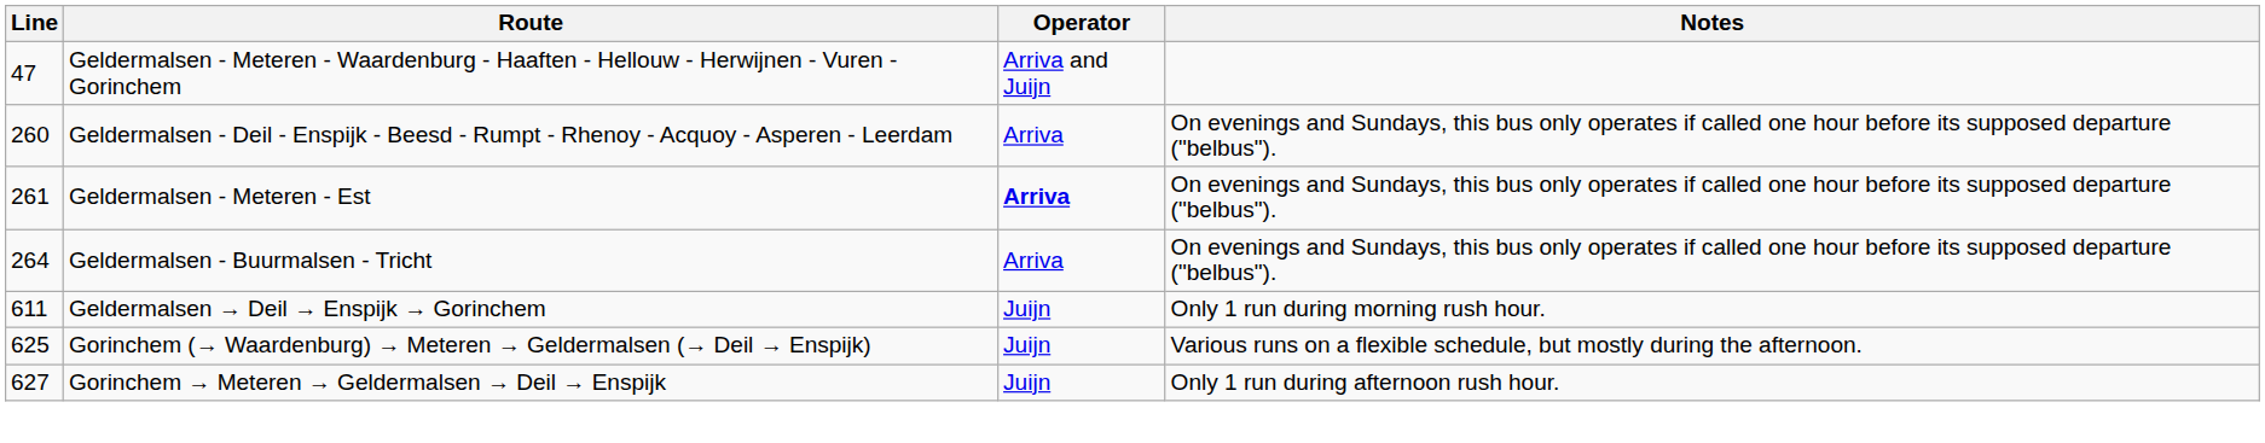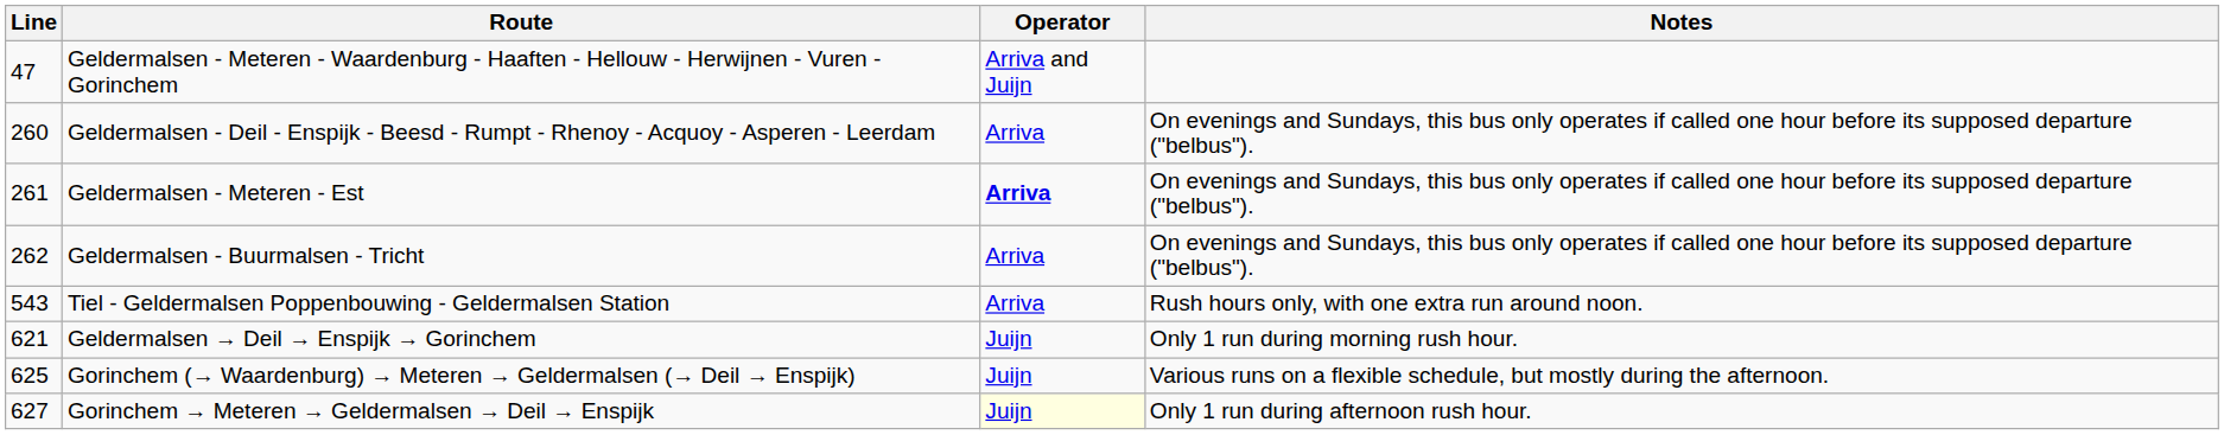Geldermalsen - Buurmalsen - Tricht | Line: 264 -> 262
+ row: 543 | Tiel - Geldermalsen Poppenbouwing - Geldermalsen Station | Arriva | Rush hours only, with one extra run around noon.
Geldermalsen → Deil → Enspijk → Gorinchem | Line: 611 -> 621
Gorinchem → Meteren → Geldermalsen → Deil → Enspijk | Operator: no background -> lightyellow background
